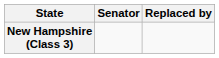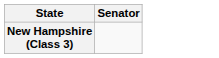- column: Replaced by
